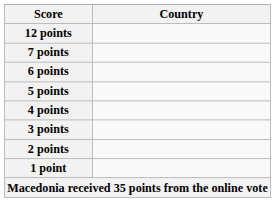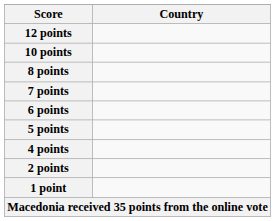+ row: 10 points
+ row: 8 points
- row: 3 points
